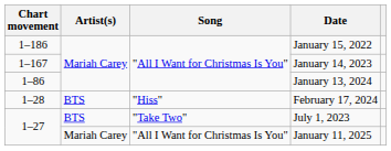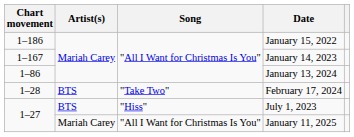February 17, 2024 | Song: "Hiss" -> "Take Two"
July 1, 2023 | Song: "Take Two" -> "Hiss"
